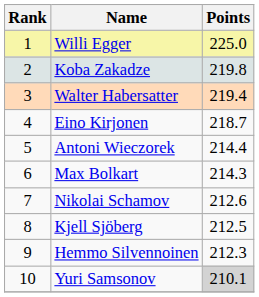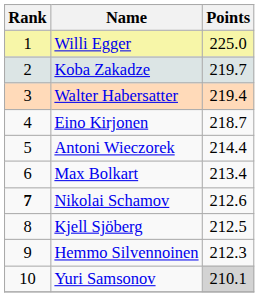Koba Zakadze | Points: 219.8 -> 219.7
Max Bolkart | Points: 214.3 -> 213.4
Nikolai Schamov | Rank: normal -> bold
